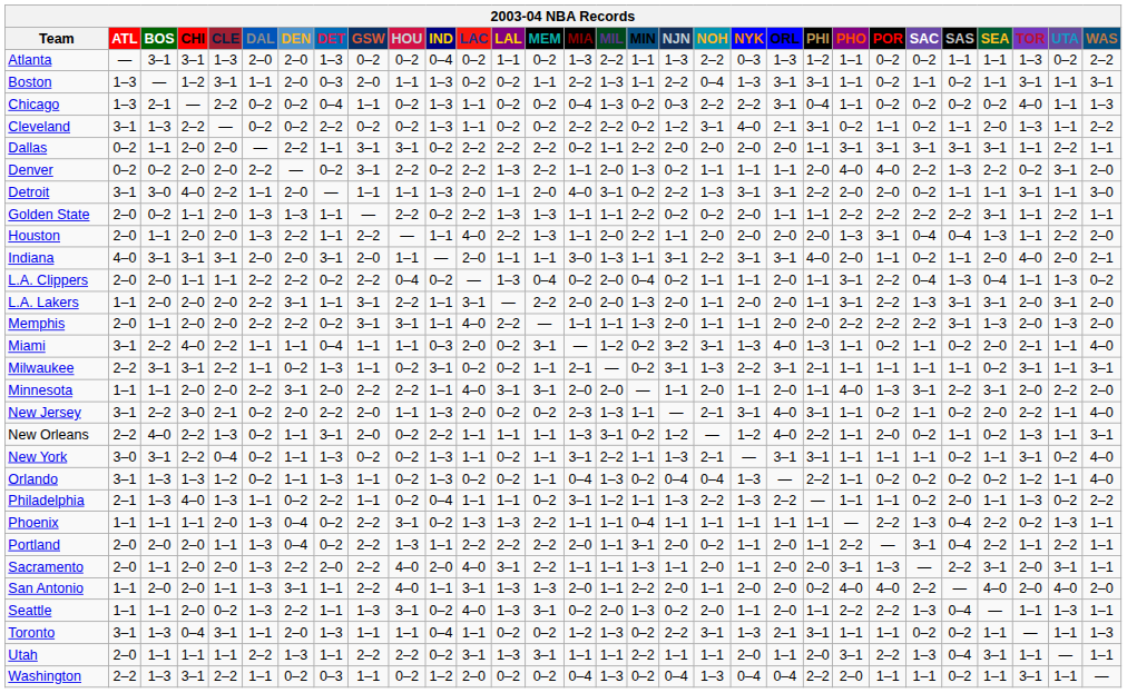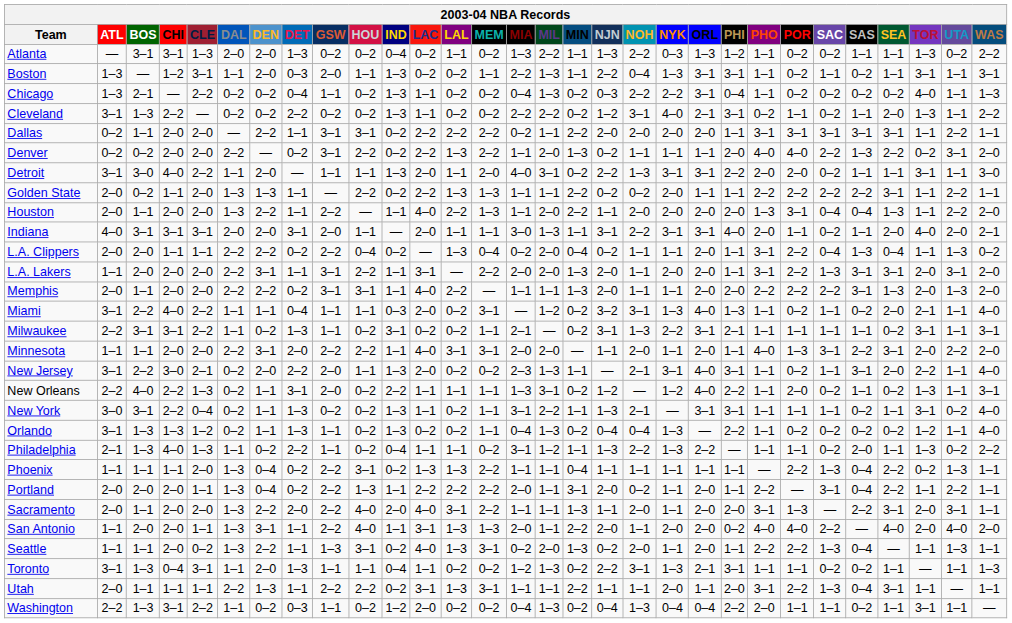New Jersey | SAS: 0–2 -> 3–1
